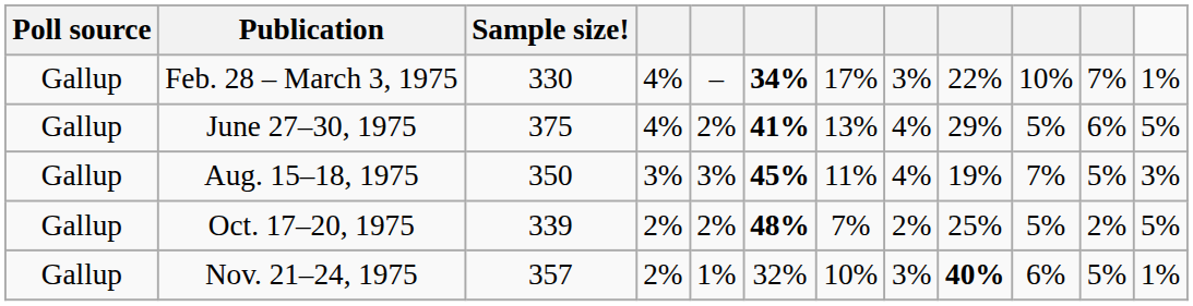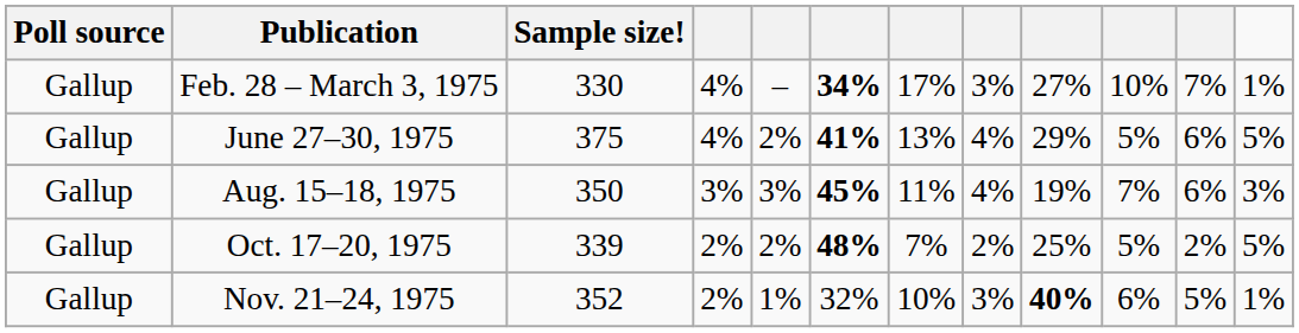Feb. 28 – March 3, 1975 | column 9: 22% -> 27%
Aug. 15–18, 1975 | column 11: 5% -> 6%
Nov. 21–24, 1975 | Sample size!: 357 -> 352
